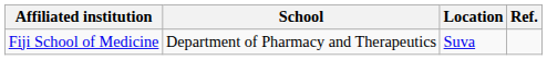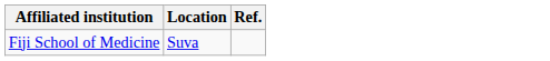- column: School | Department of Pharmacy and Therapeutics
